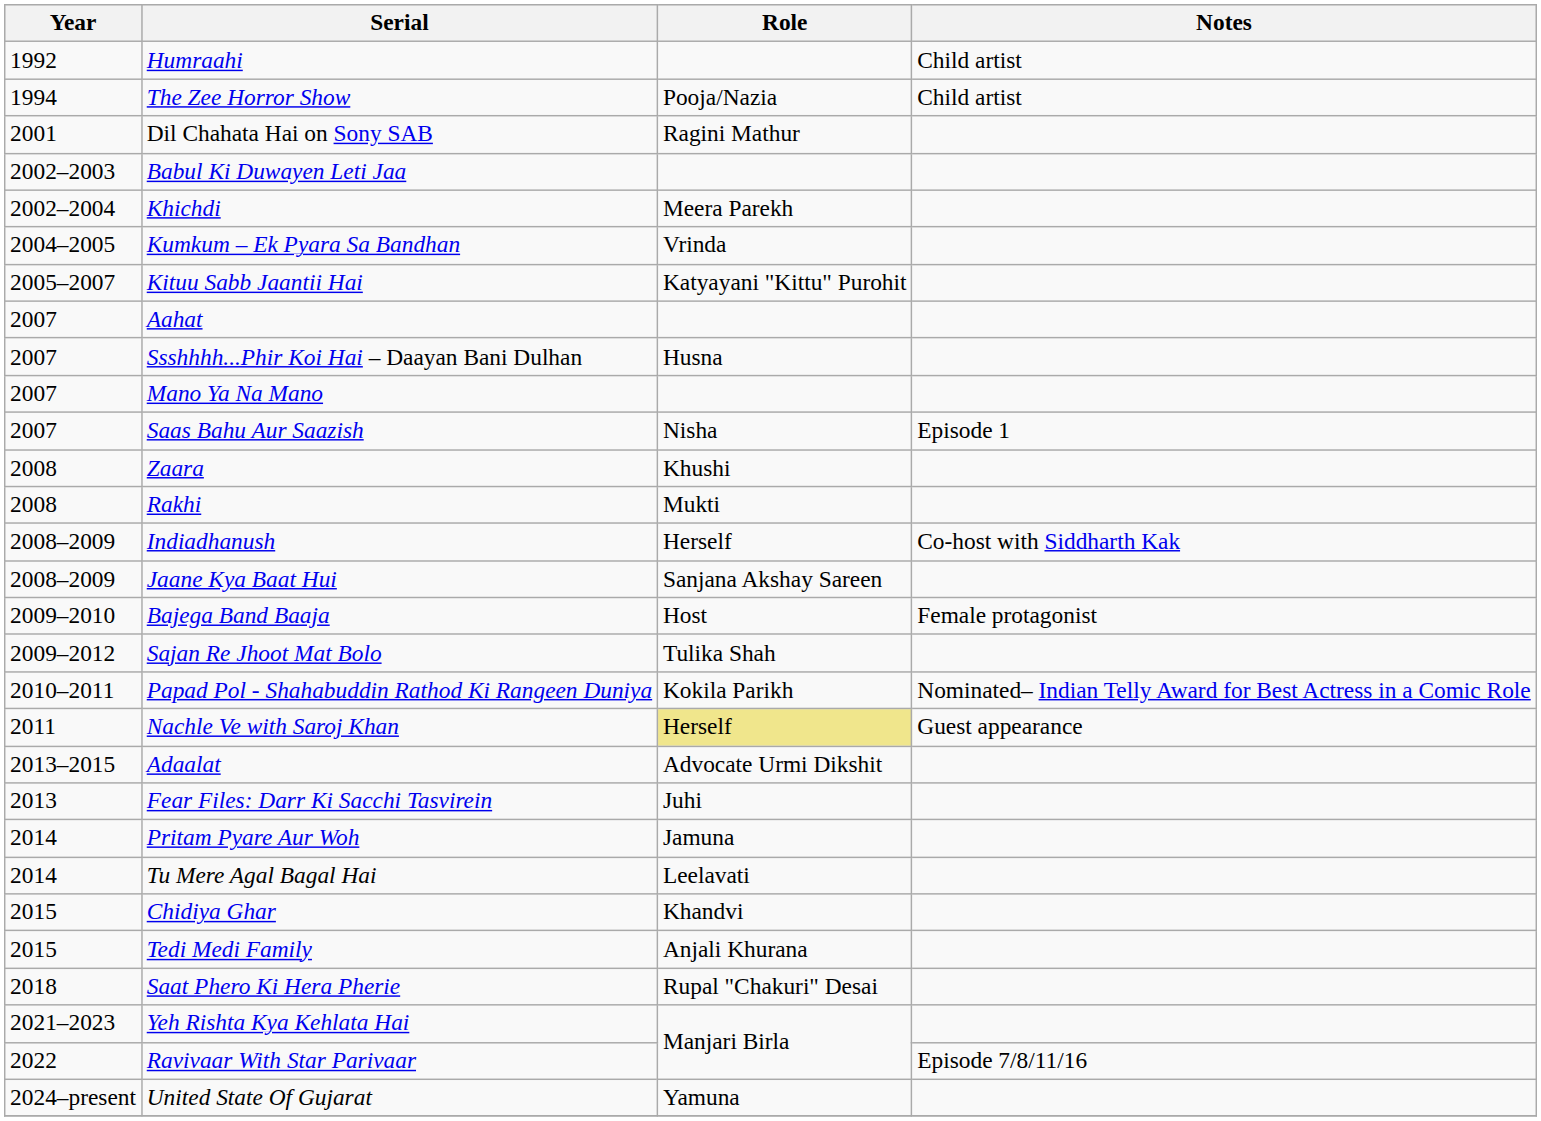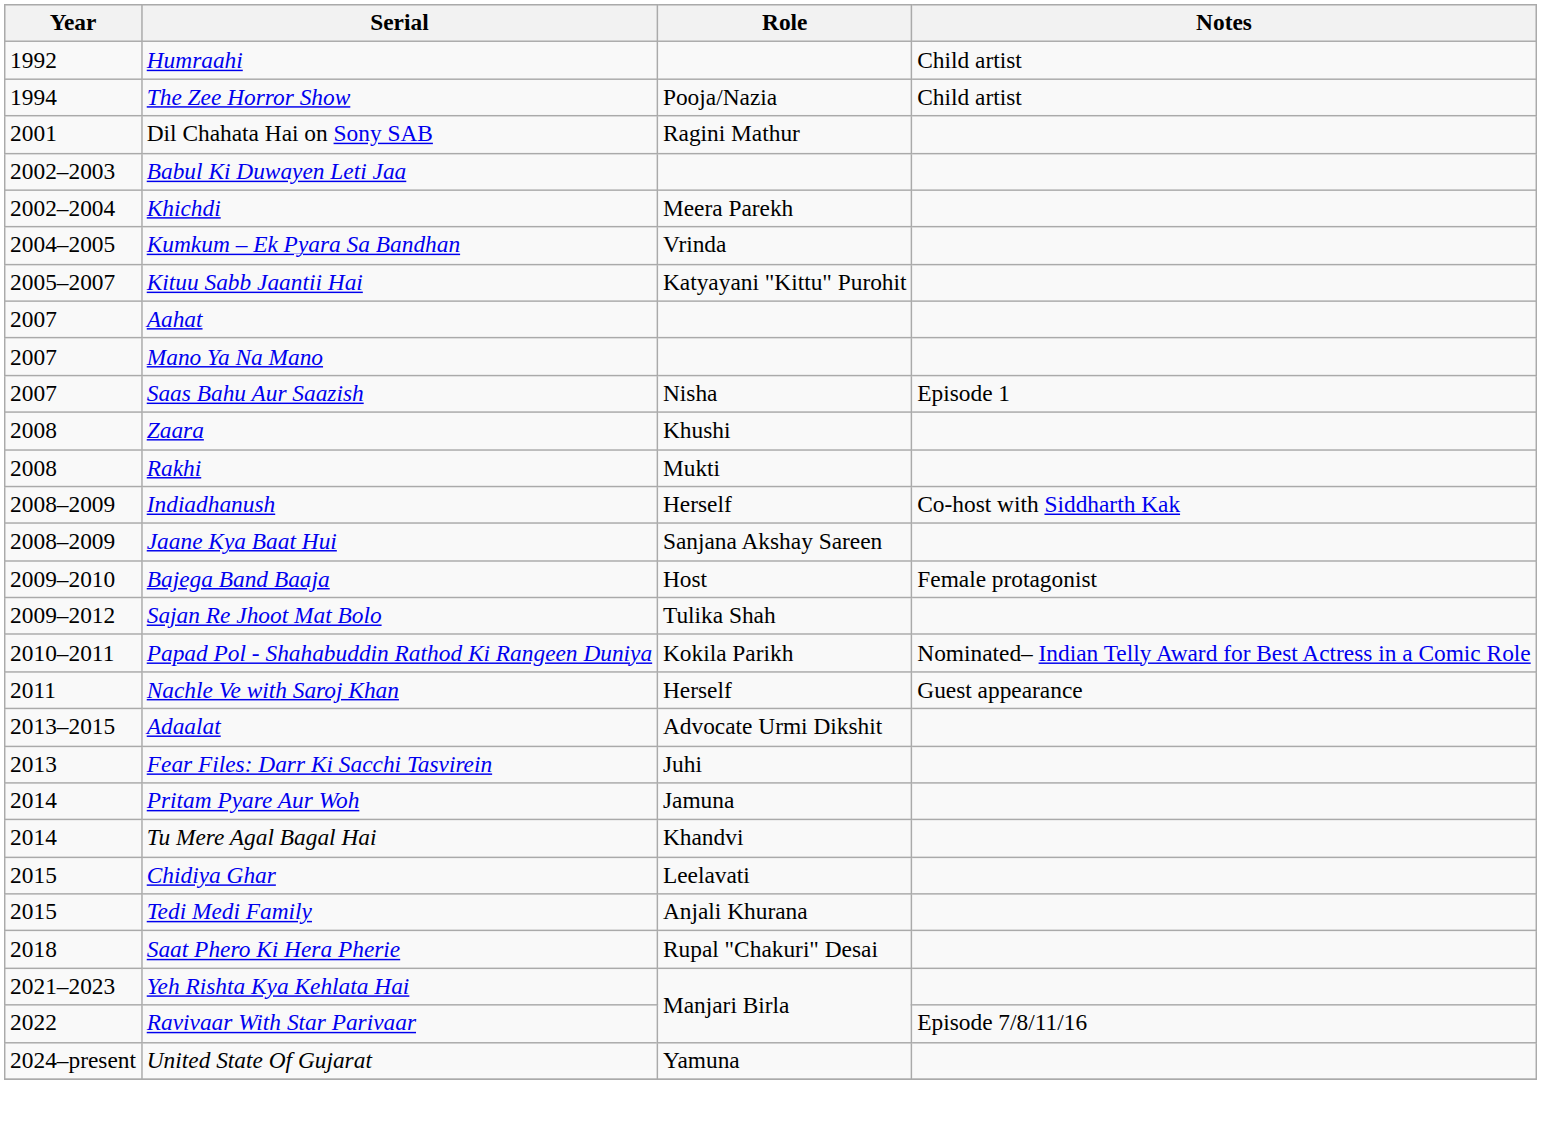- row: 2007 | Ssshhhh...Phir Koi Hai – Daayan Bani Dulhan | Husna
Nachle Ve with Saroj Khan | Role: khaki background -> no background
Tu Mere Agal Bagal Hai | Role: Leelavati -> Khandvi
Chidiya Ghar | Role: Khandvi -> Leelavati
